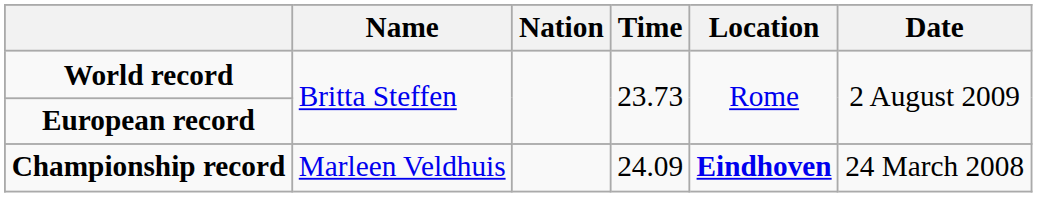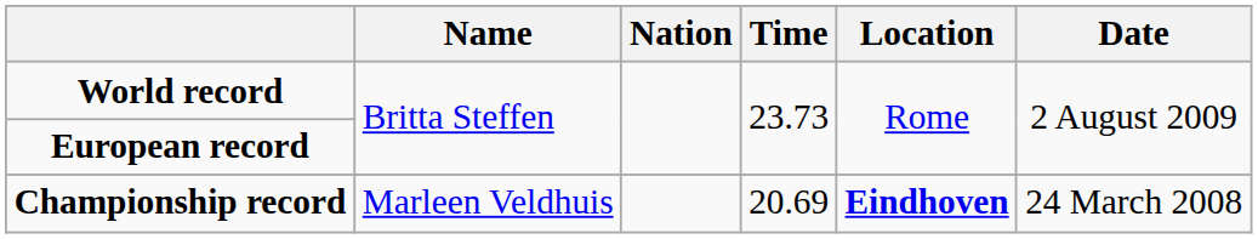Championship record | Time: 24.09 -> 20.69
